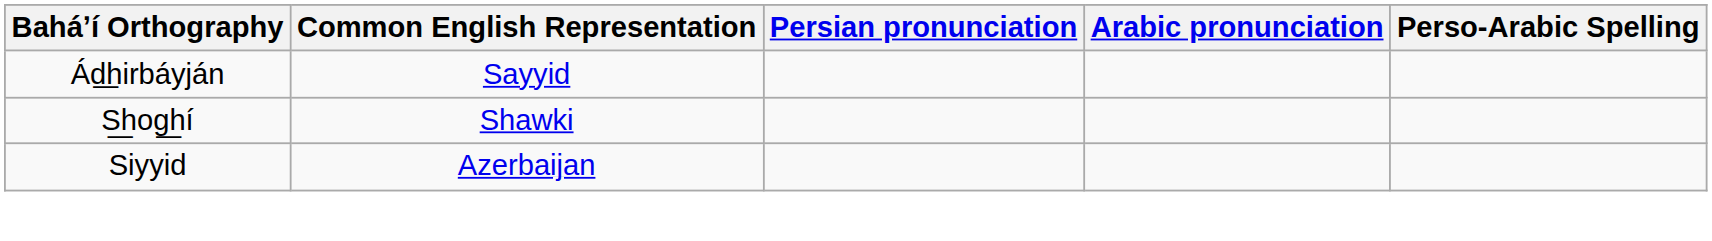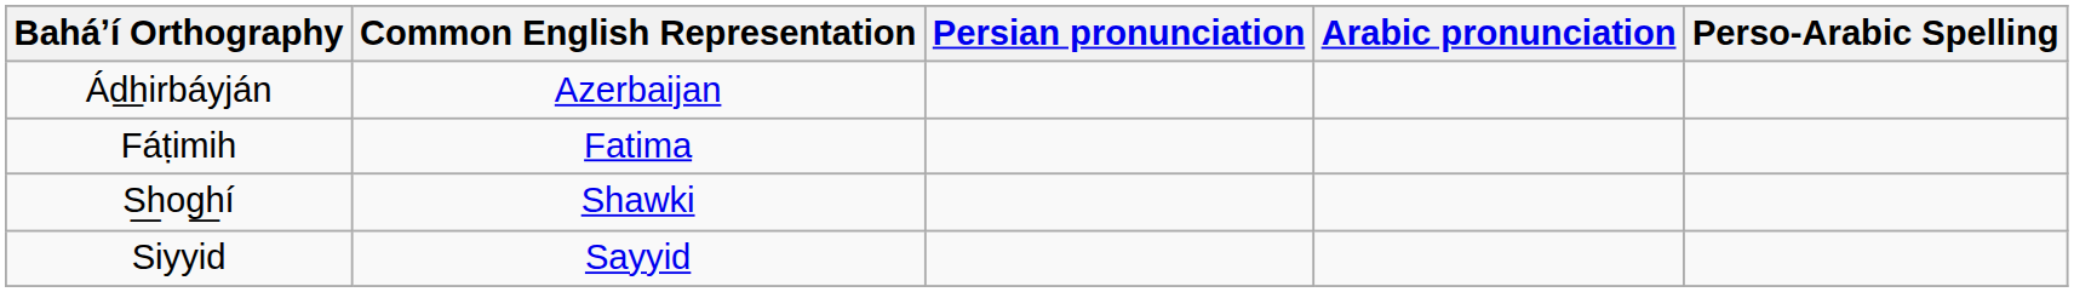Ád͟hirbáyján | Common English Representation: Sayyid -> Azerbaijan
+ row: Fáṭimih | Fatima
Siyyid | Common English Representation: Azerbaijan -> Sayyid
